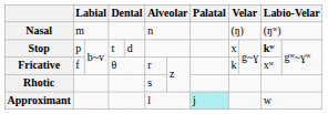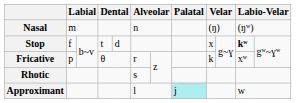Stop | column 2: p -> f
Fricative | column 2: f -> p
